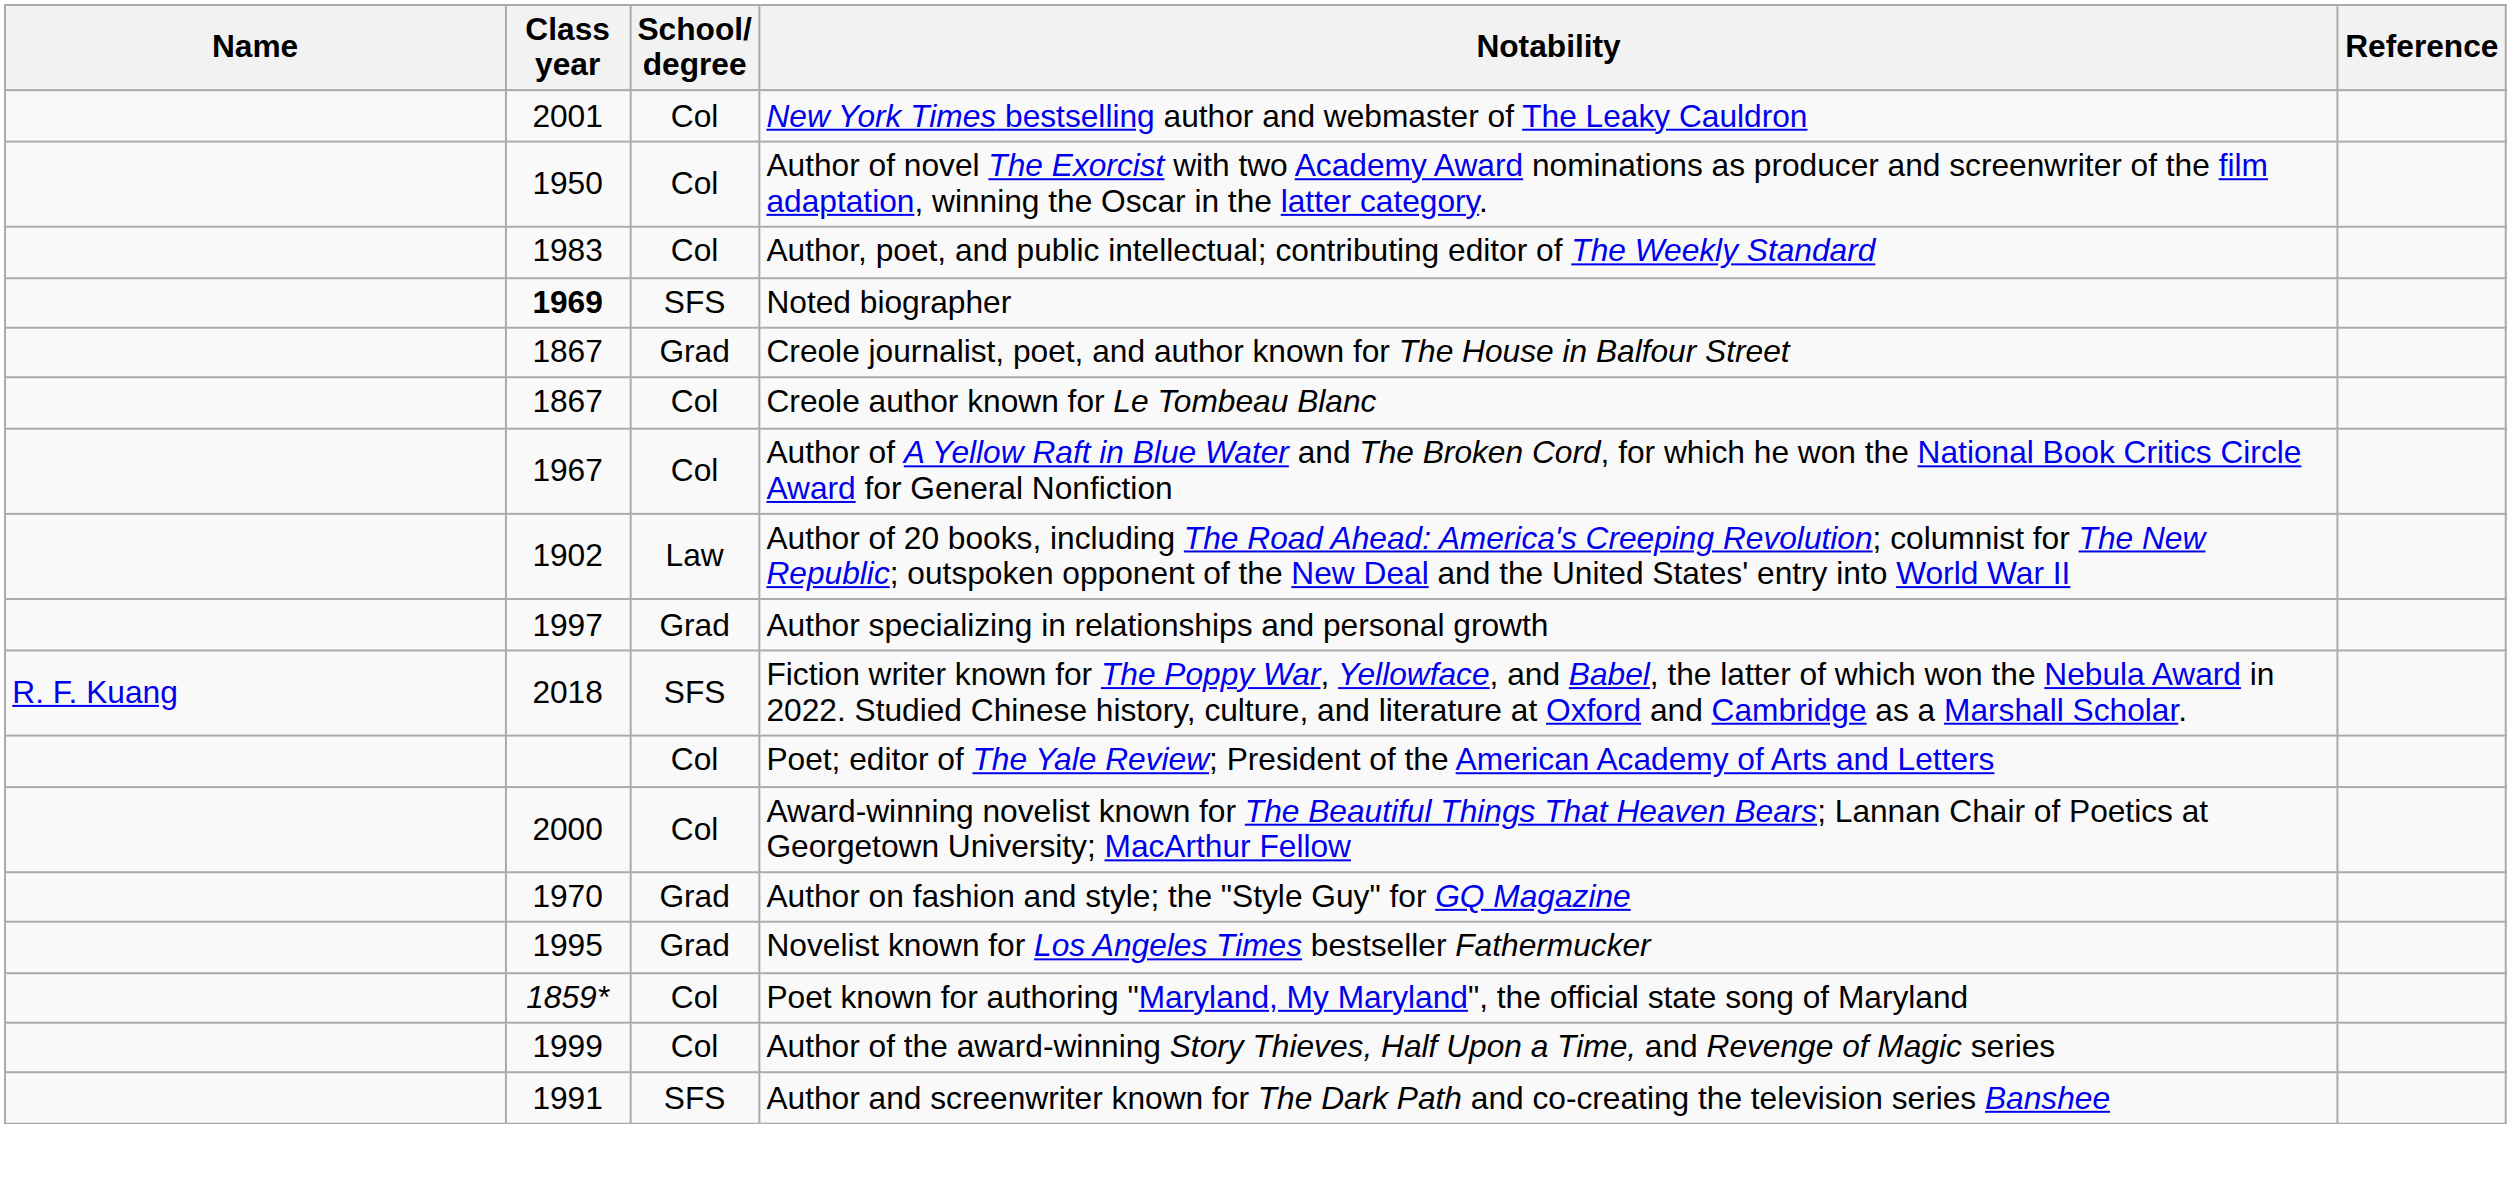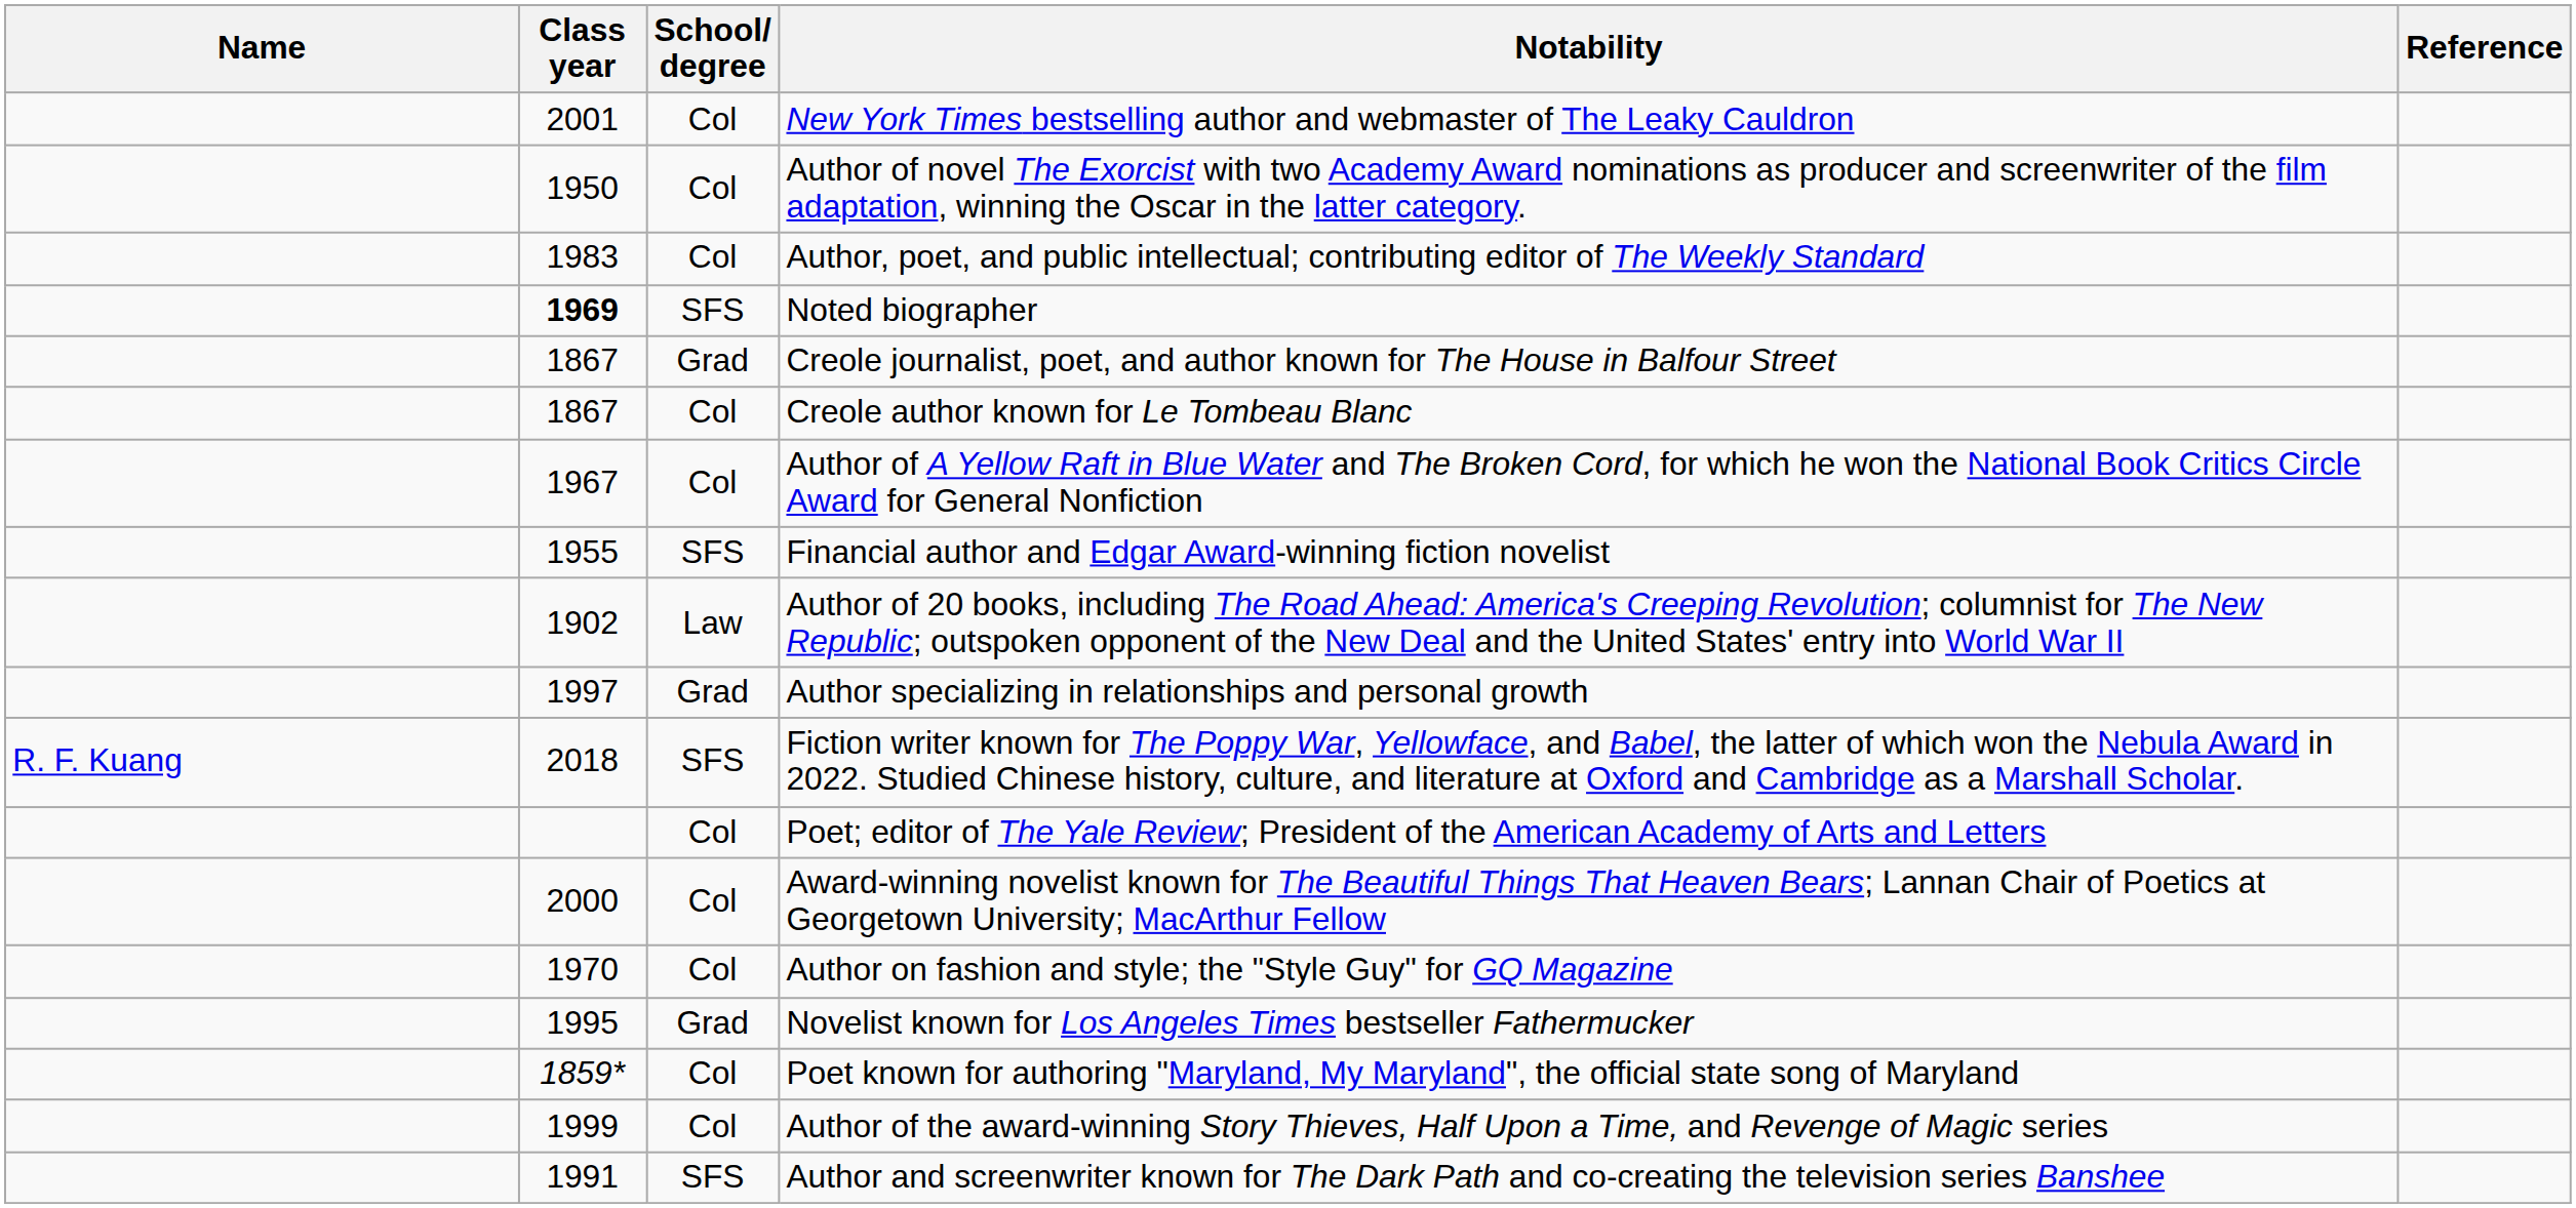+ row: 1955 | SFS | Financial author and Edgar Award-winning fiction novelist
Author on fashion and style; the "Style Guy" for GQ Magazine | School/ degree: Grad -> Col
